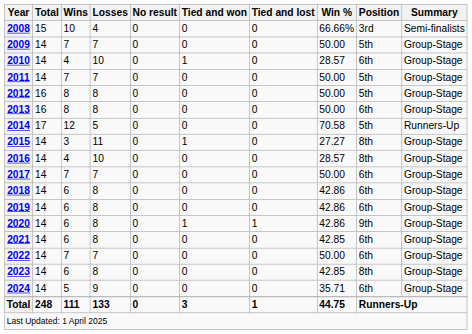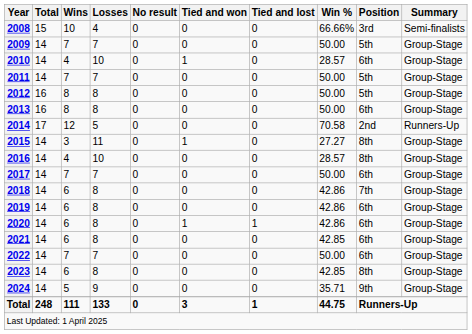2014 | Position: 5th -> 2nd
2018 | Position: 6th -> 7th
2020 | Position: 9th -> 6th
2024 | Position: 6th -> 9th
